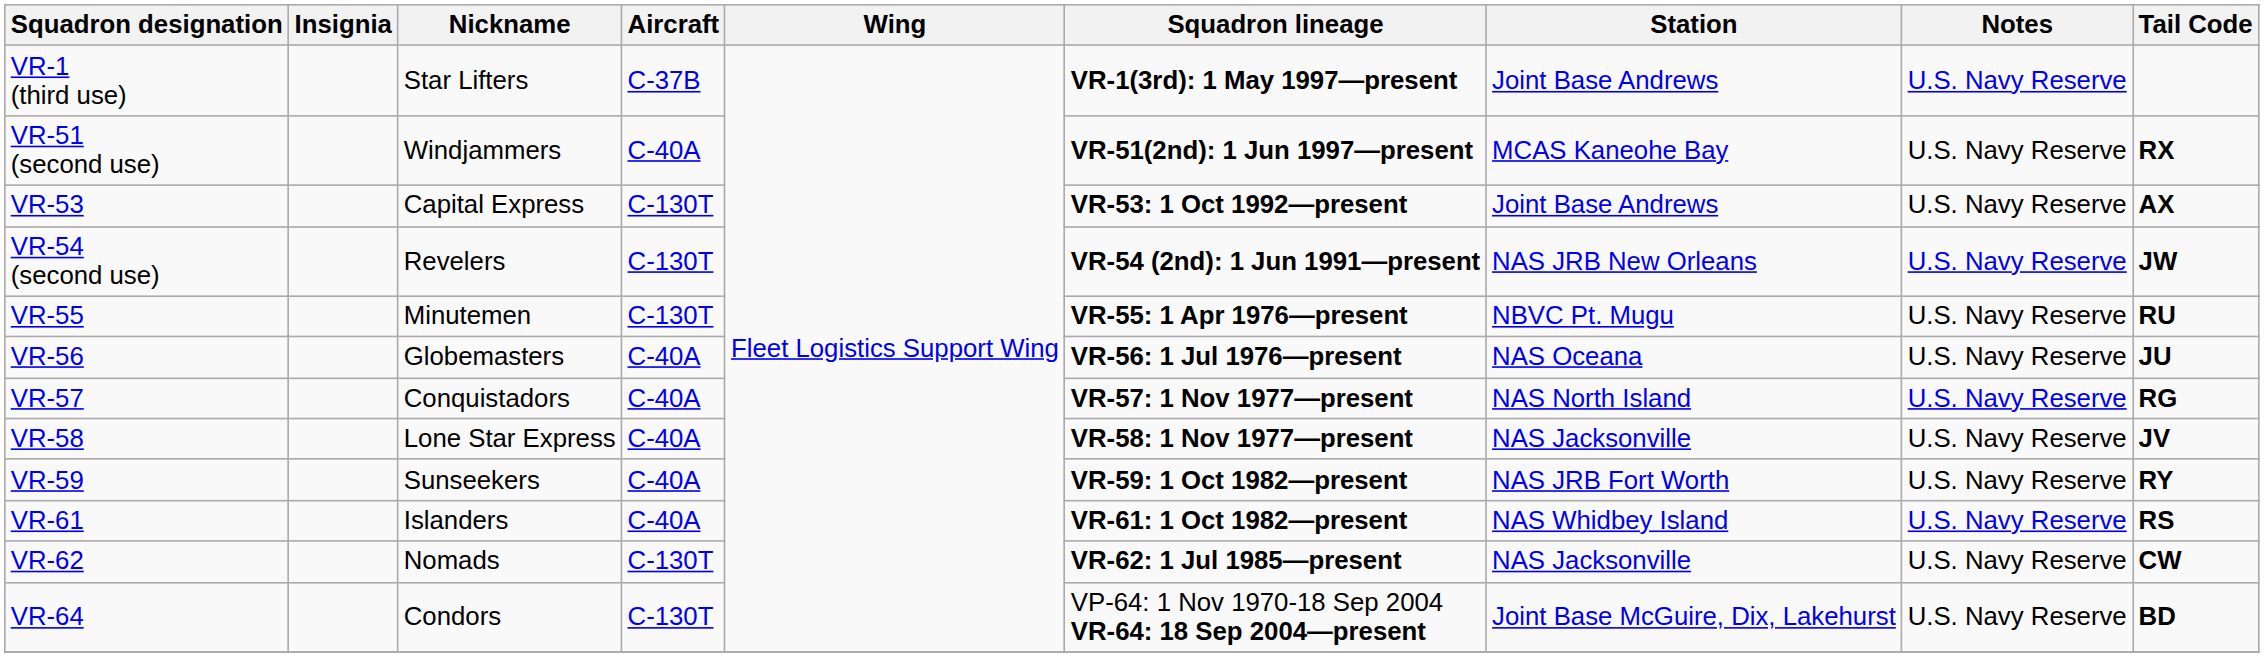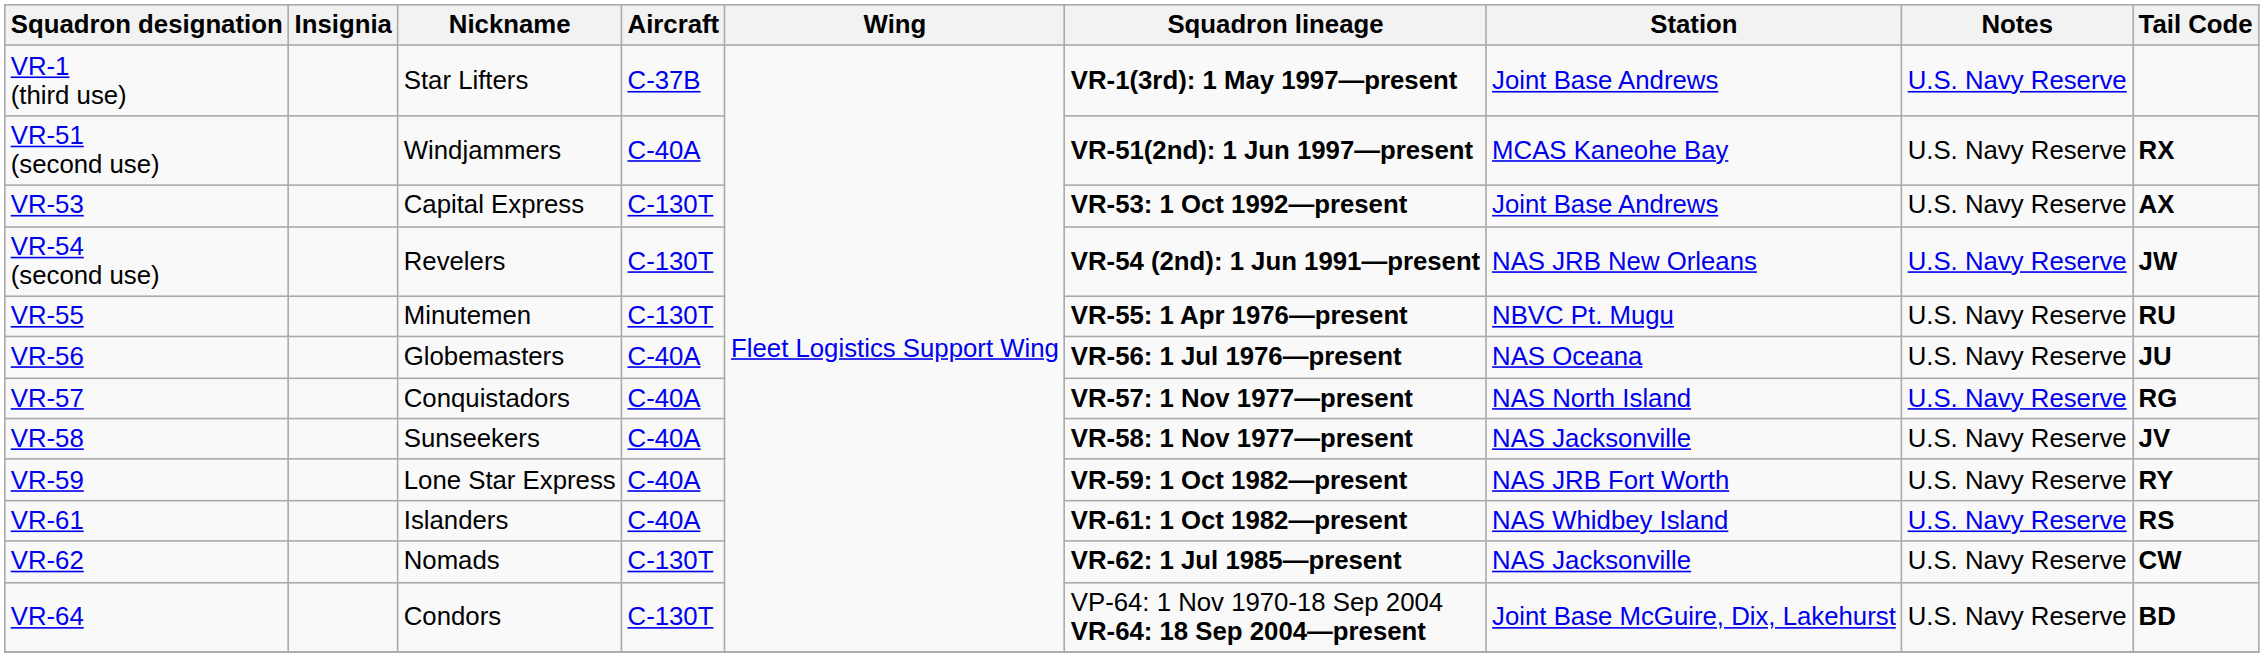VR-58 | Nickname: Lone Star Express -> Sunseekers
VR-59 | Nickname: Sunseekers -> Lone Star Express
